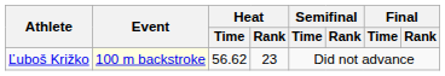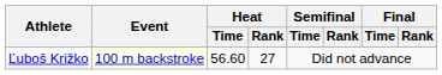Ľuboš Križko | Heat / Time: 56.62 -> 56.60
Ľuboš Križko | Heat / Rank: 23 -> 27
